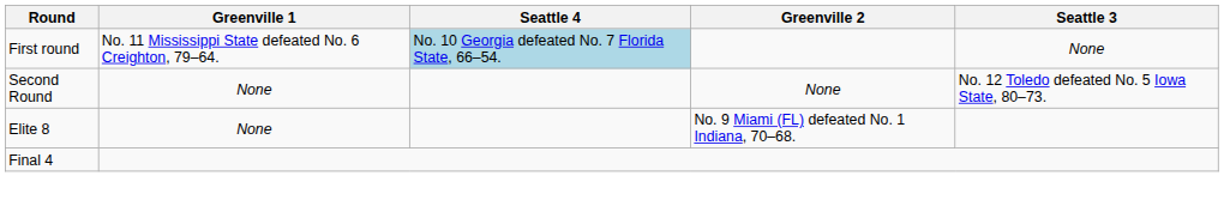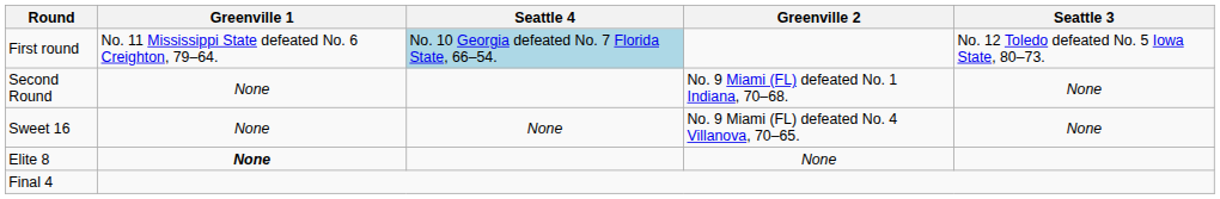First round | Seattle 3: None -> No. 12 Toledo defeated No. 5 Iowa State, 80–73.
Second Round | Greenville 2: None -> No. 9 Miami (FL) defeated No. 1 Indiana, 70–68.
Second Round | Seattle 3: No. 12 Toledo defeated No. 5 Iowa State, 80–73. -> None
+ row: Sweet 16 | None | None | No. 9 Miami (FL) defeated No. 4 Villanova, 70–65. | None
Elite 8 | Greenville 1: normal -> bold
Elite 8 | Greenville 2: No. 9 Miami (FL) defeated No. 1 Indiana, 70–68. -> None
